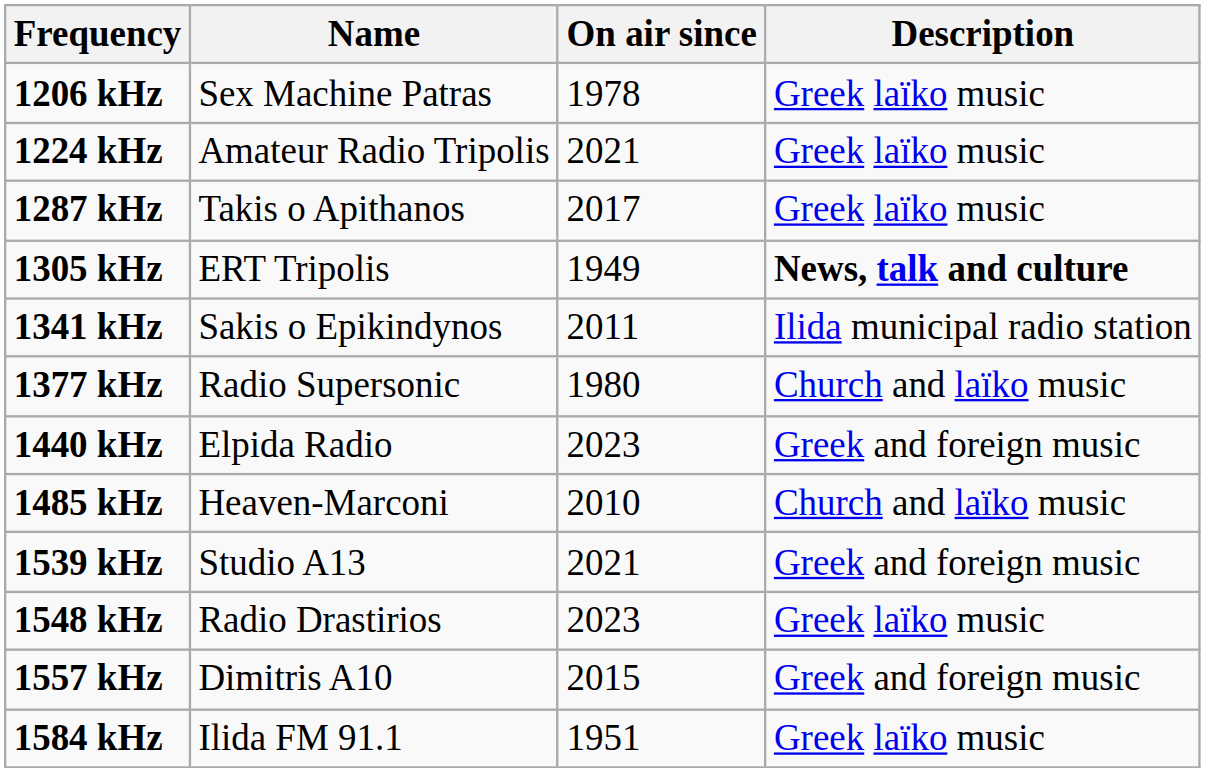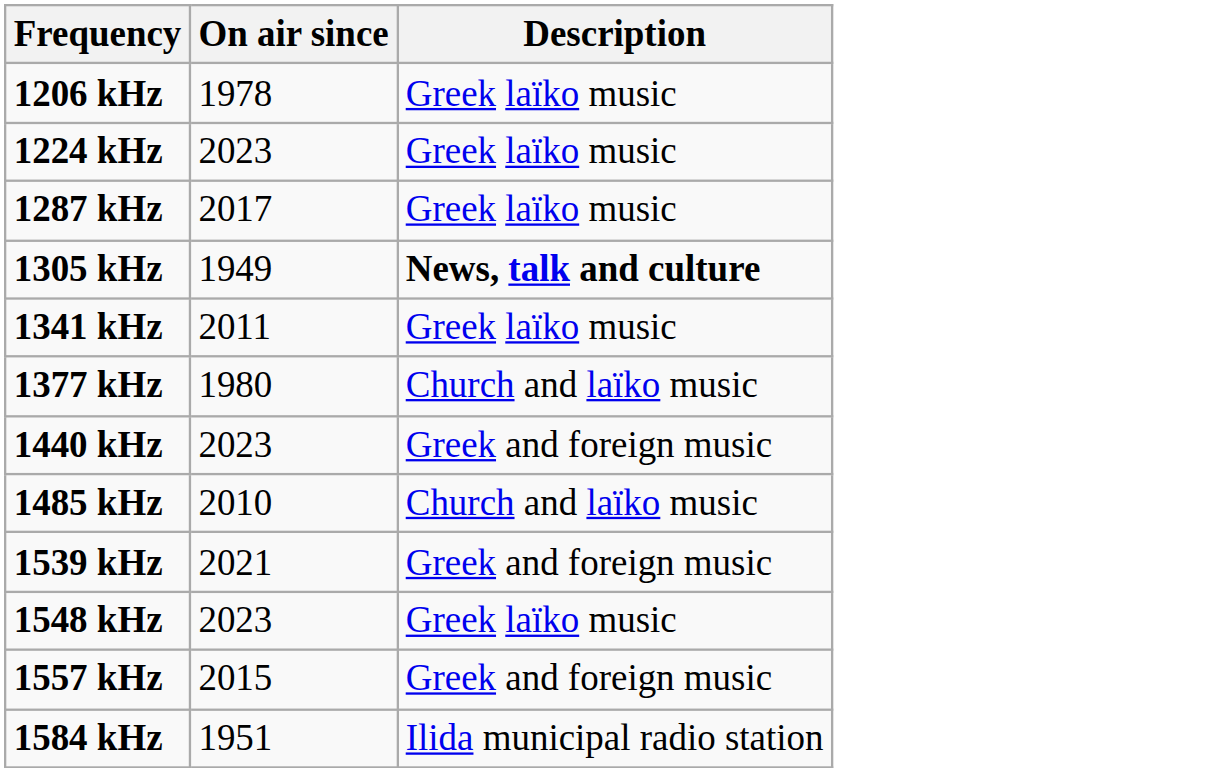- column: Name | Sex Machine Patras | Amateur Radio Tripolis | Takis o Apithanos | ERT Tripolis | Sakis o Epikindynos | Radio Supersonic | Elpida Radio | Heaven-Marconi | Studio A13 | Radio Drastirios | Dimitris A10 | Ilida FM 91.1
1224 kHz | On air since: 2021 -> 2023
1341 kHz | Description: Ilida municipal radio station -> Greek laïko music
1584 kHz | Description: Greek laïko music -> Ilida municipal radio station
